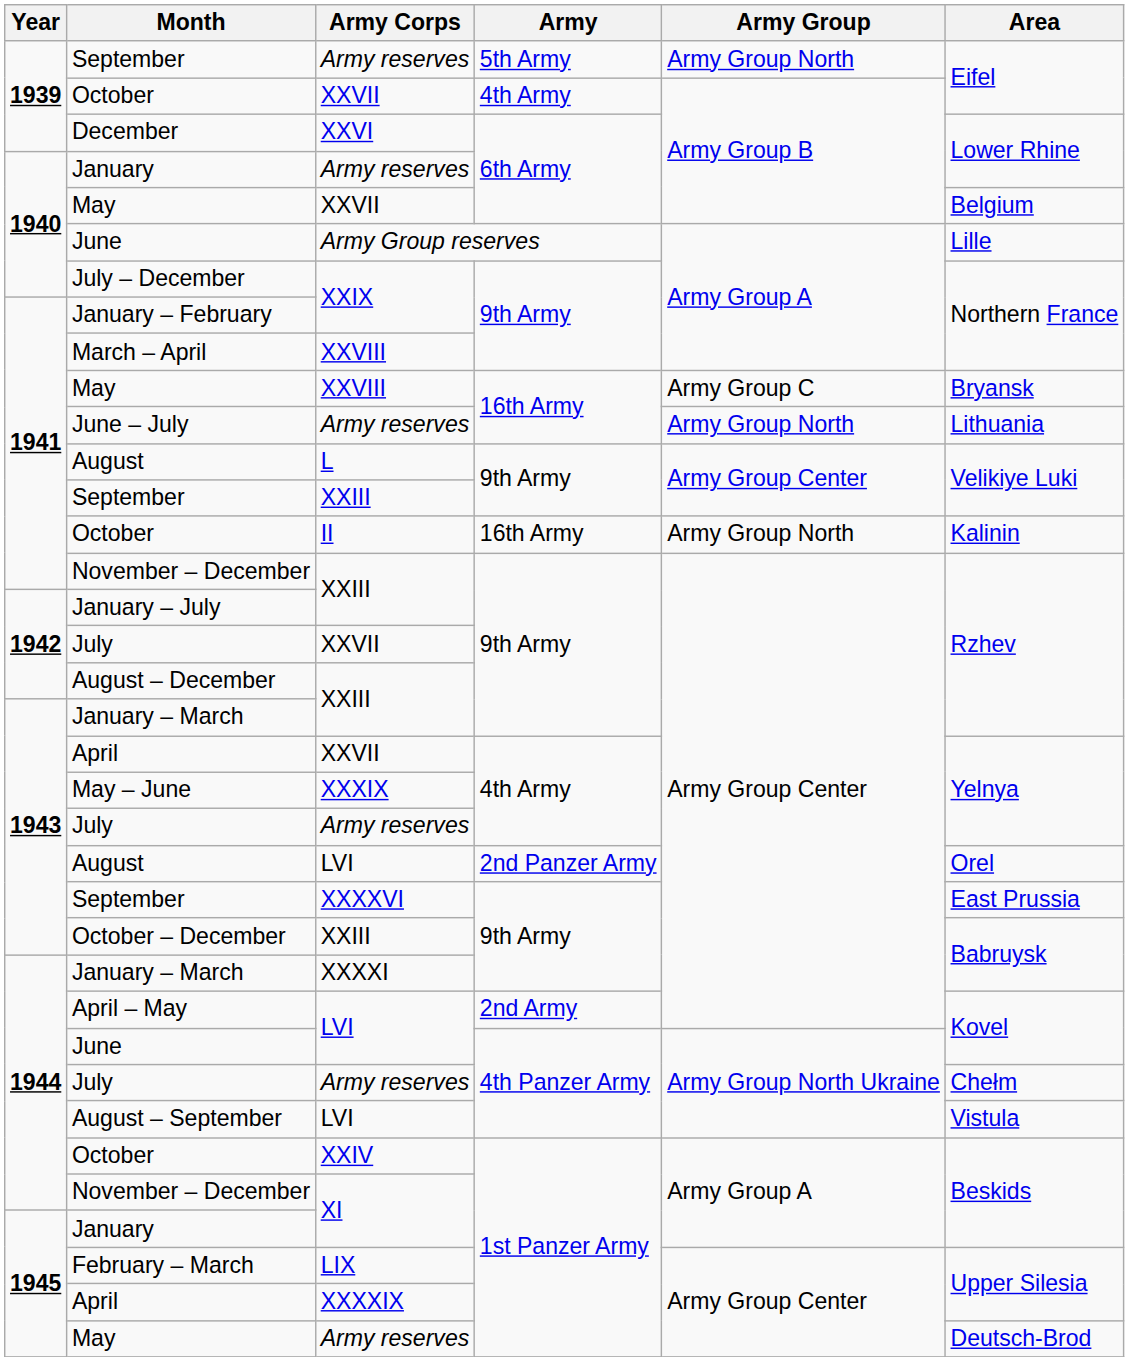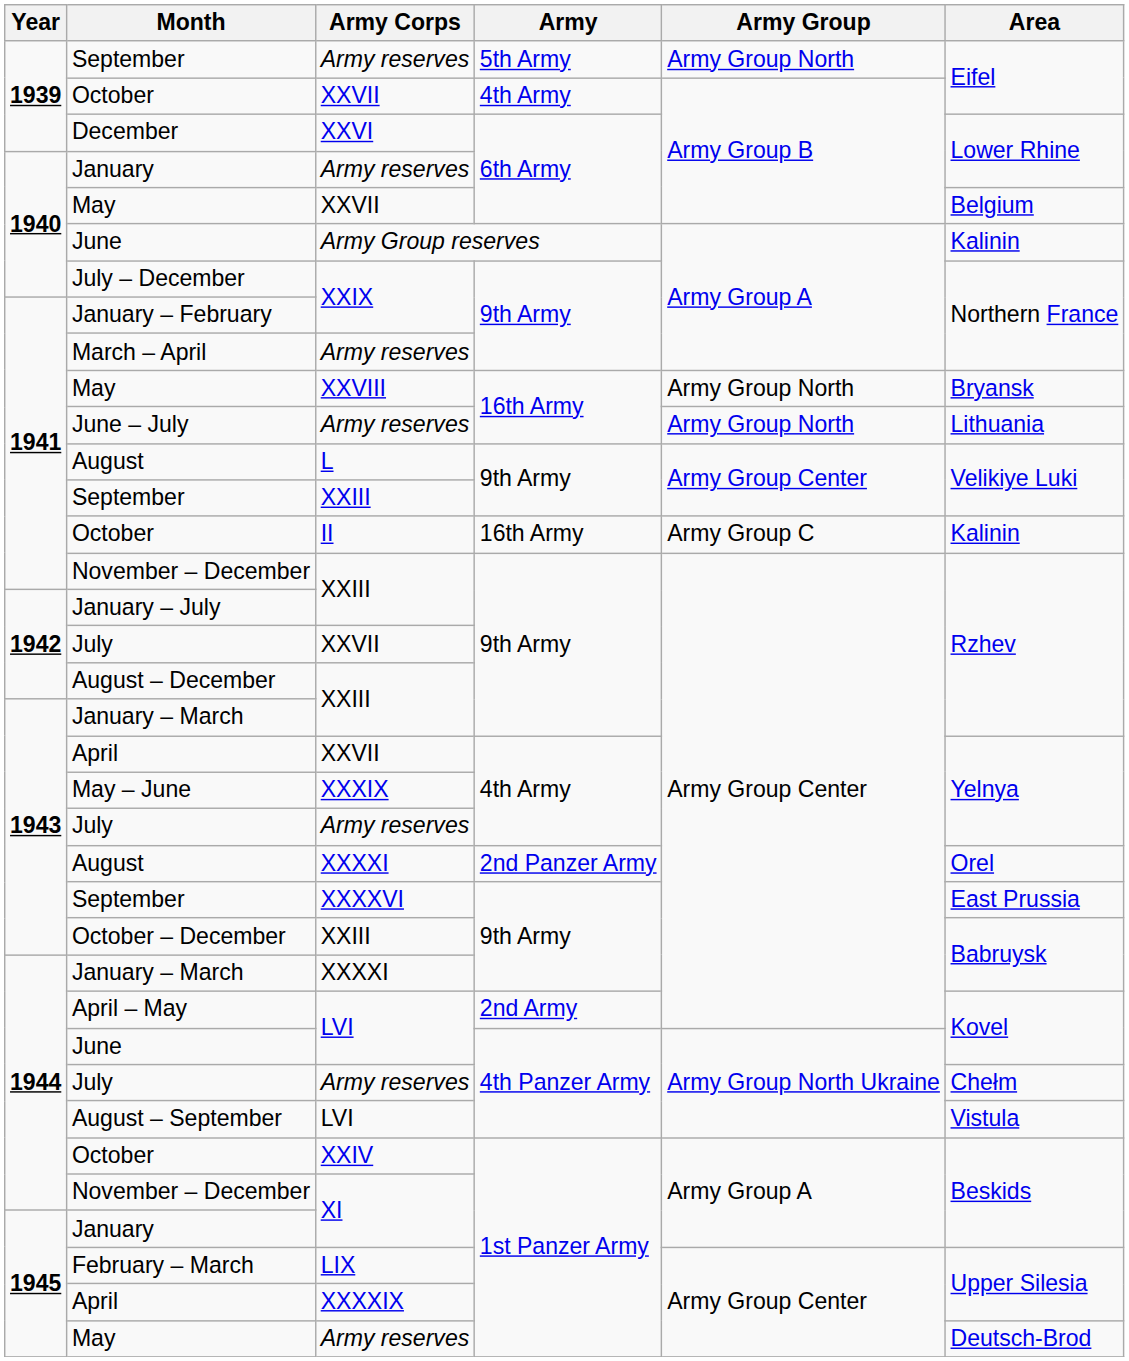1940 / June | Area: Lille -> Kalinin
March – April | Army Corps: XXVIII -> Army reserves
1941 / May | Army Group: Army Group C -> Army Group North
1941 / October | Army Group: Army Group North -> Army Group C
1943 / August | Army Corps: LVI -> XXXXI
